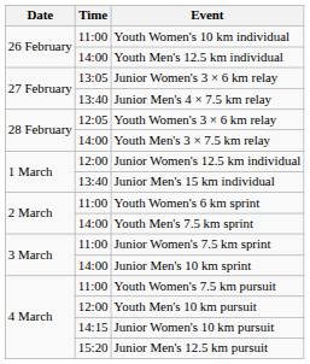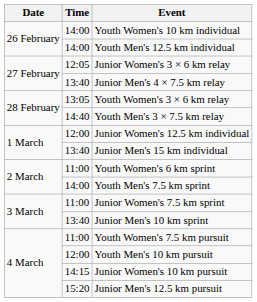Youth Women's 10 km individual | Time: 11:00 -> 14:00
Junior Women's 3 × 6 km relay | Time: 13:05 -> 12:05
Youth Women's 3 × 6 km relay | Time: 12:05 -> 13:05
Youth Men's 3 × 7.5 km relay | Time: 14:00 -> 14:40
Junior Men's 10 km sprint | Time: 14:00 -> 13:40
